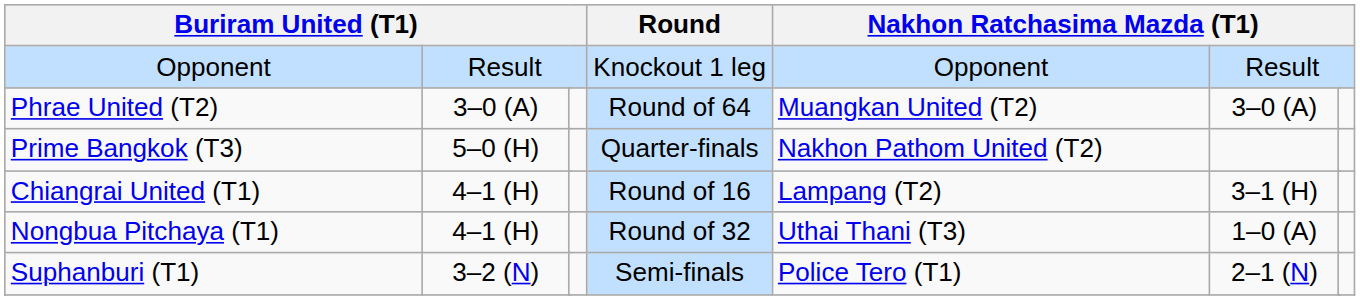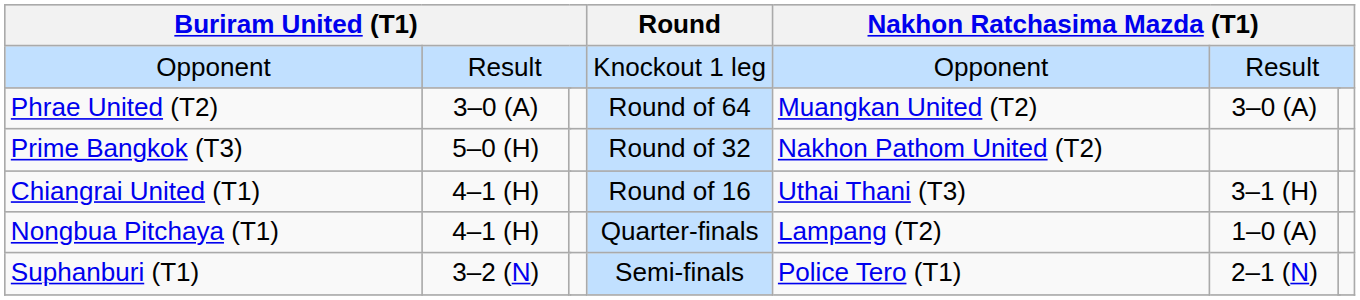Prime Bangkok (T3) | Round: Quarter-finals -> Round of 32
Chiangrai United (T1) | column 6: Lampang (T2) -> Uthai Thani (T3)
Nongbua Pitchaya (T1) | Round: Round of 32 -> Quarter-finals
Nongbua Pitchaya (T1) | column 6: Uthai Thani (T3) -> Lampang (T2)
